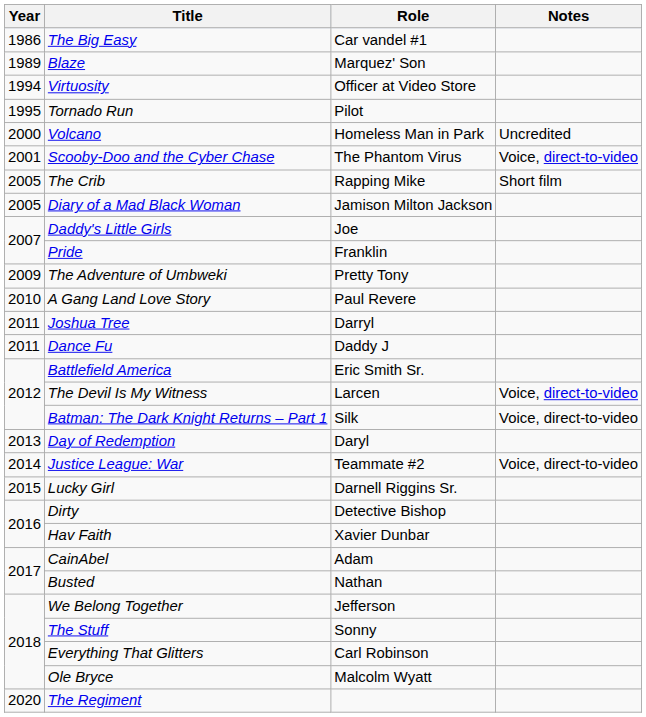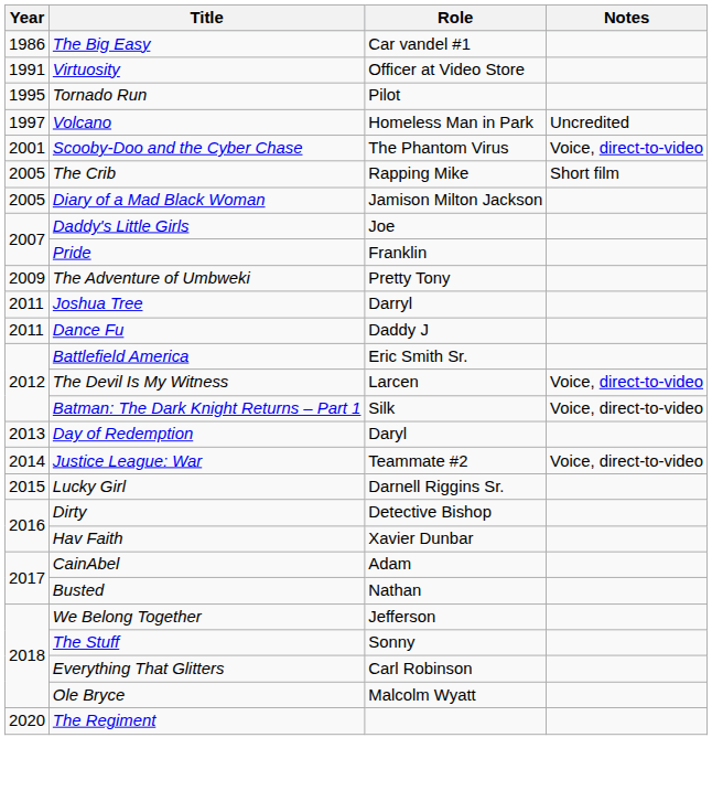- row: 1989 | Blaze | Marquez' Son
Virtuosity | Year: 1994 -> 1991
Volcano | Year: 2000 -> 1997
- row: 2010 | A Gang Land Love Story | Paul Revere
